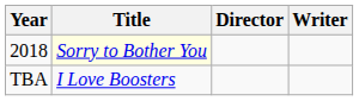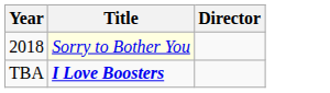- column: Writer
TBA | Title: normal -> bold
